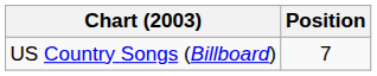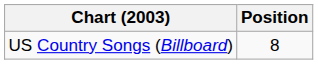US Country Songs (Billboard) | Position: 7 -> 8
